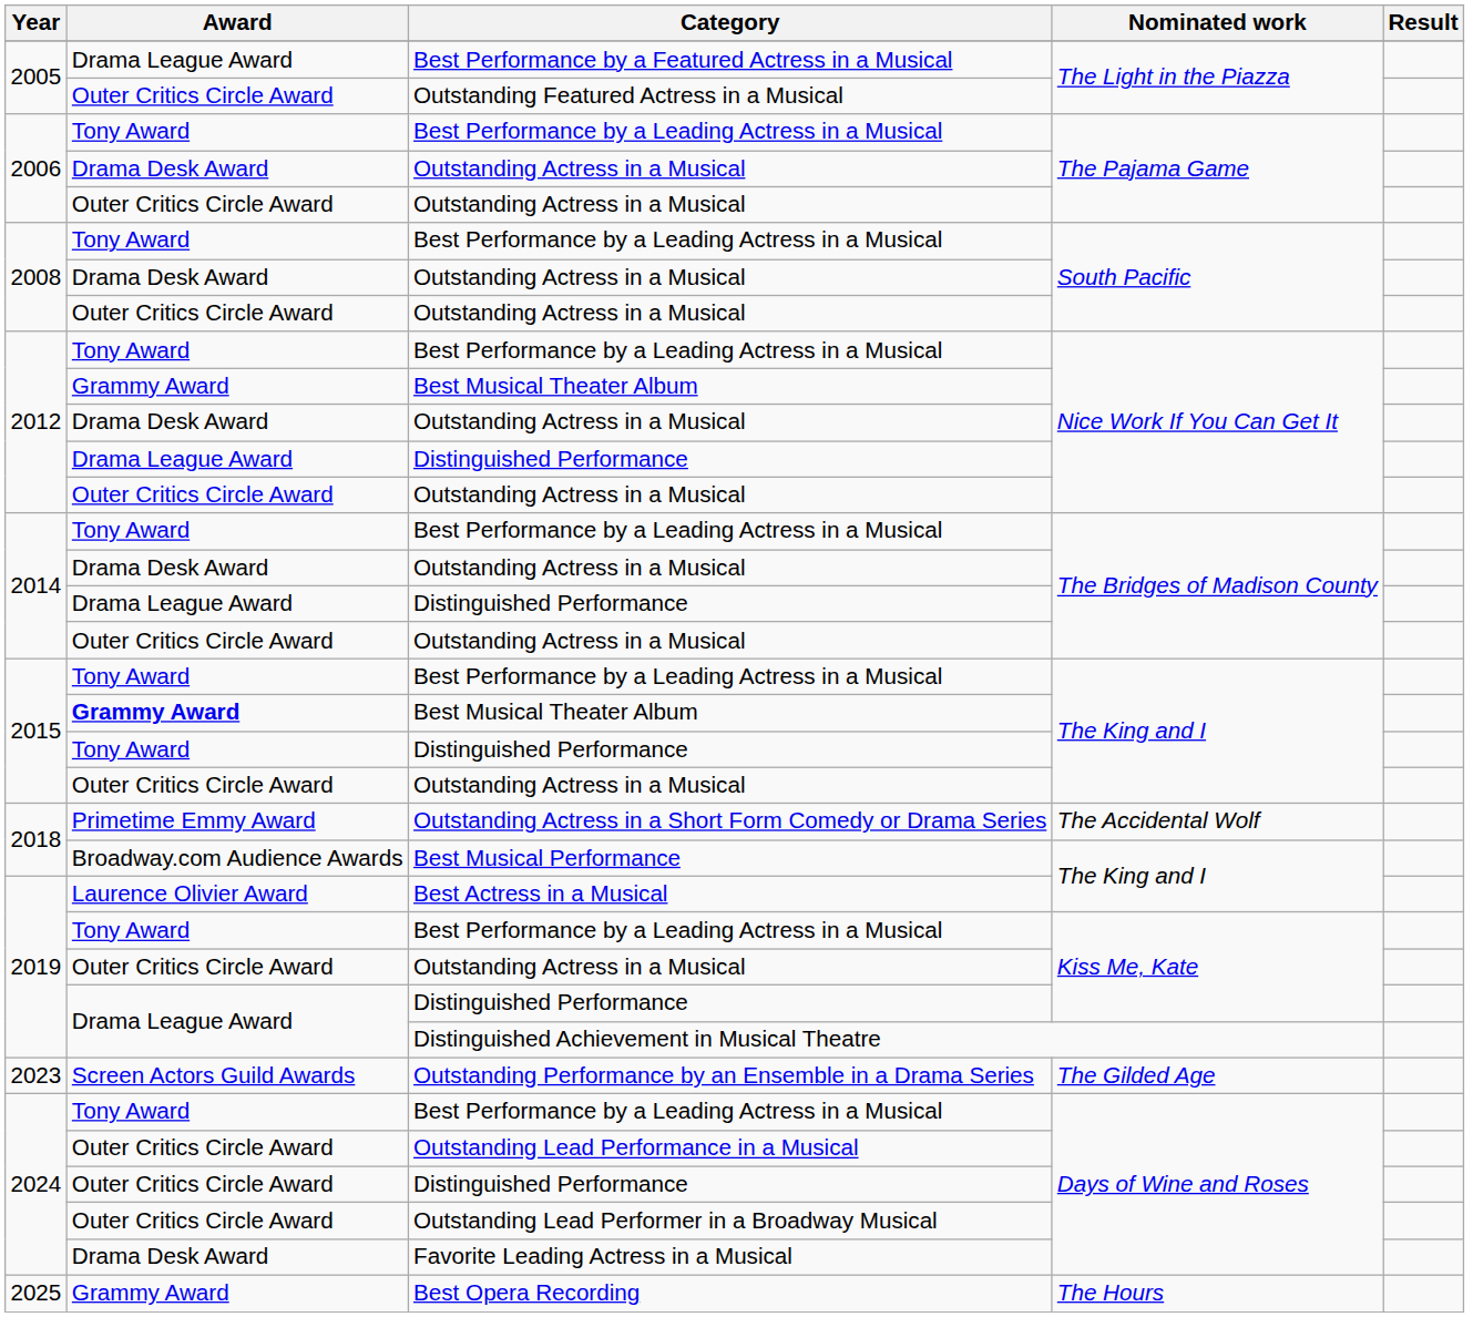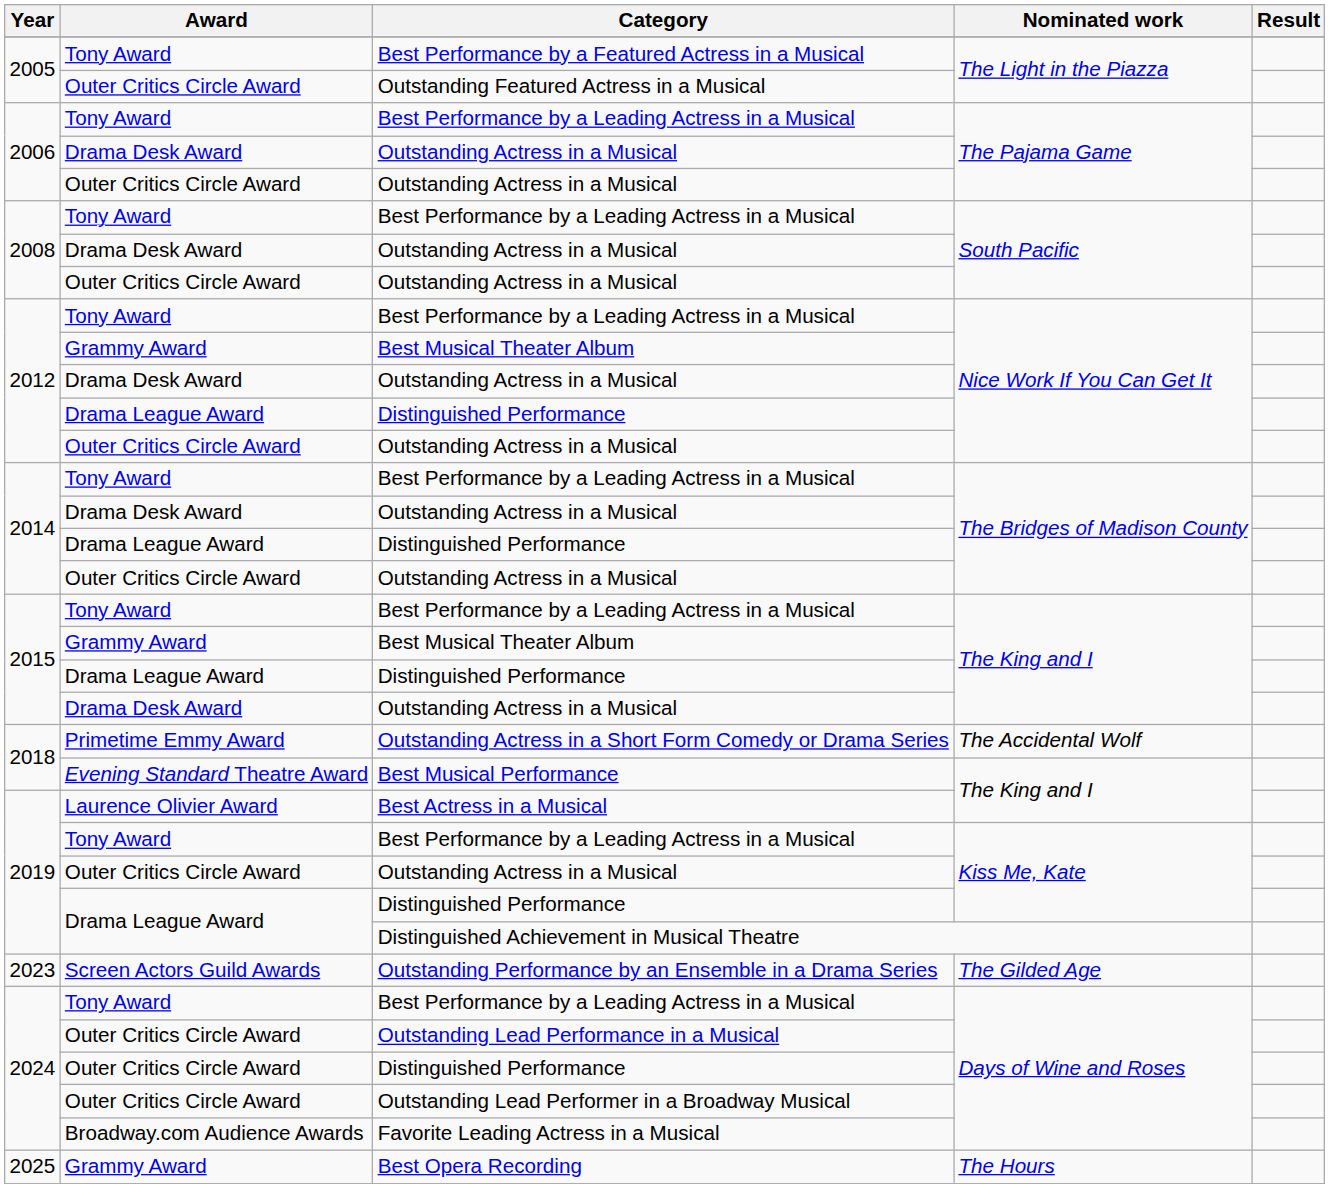Best Performance by a Featured Actress in a Musical | Award: Drama League Award -> Tony Award
Best Musical Theater Album / The King and I | Award: bold -> normal
Distinguished Performance / The King and I | Award: Tony Award -> Drama League Award
Outstanding Actress in a Musical / The King and I | Award: Outer Critics Circle Award -> Drama Desk Award
Best Musical Performance | Award: Broadway.com Audience Awards -> Evening Standard Theatre Award
Favorite Leading Actress in a Musical | Award: Drama Desk Award -> Broadway.com Audience Awards
